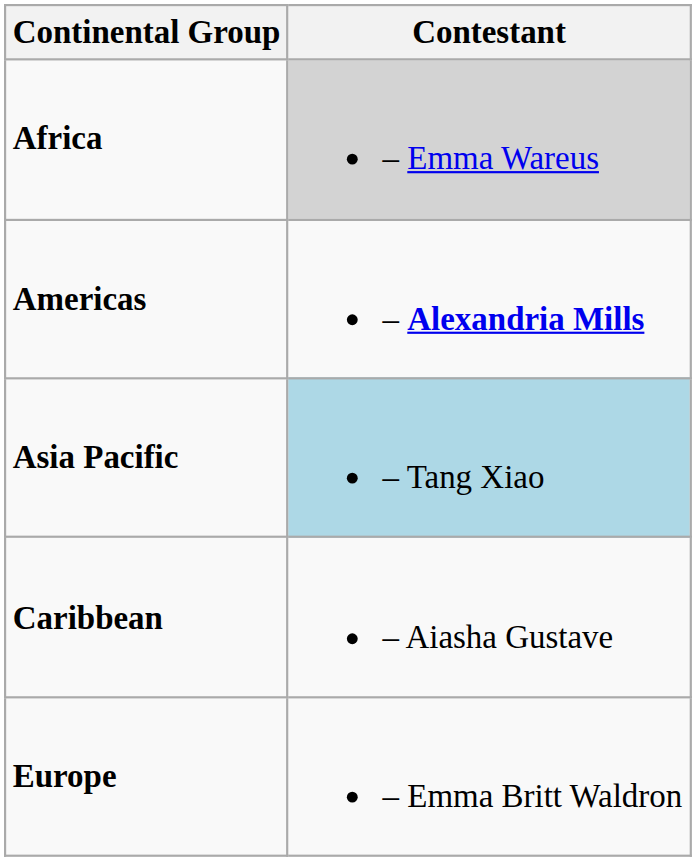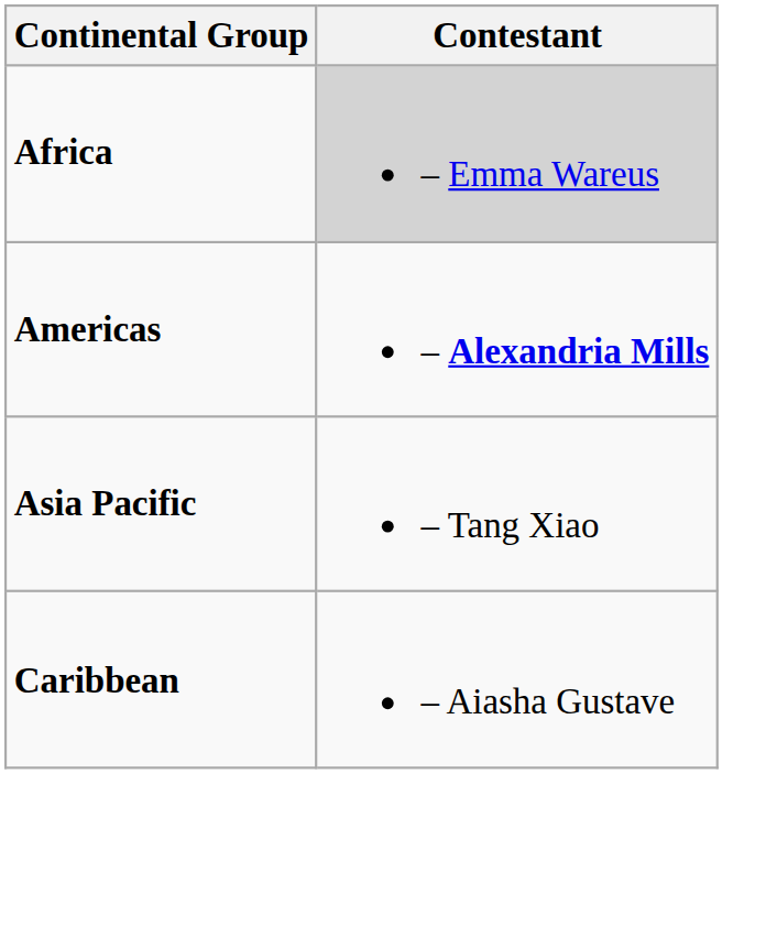Asia Pacific | Contestant: lightblue background -> no background
- row: Europe | – Emma Britt Waldron
